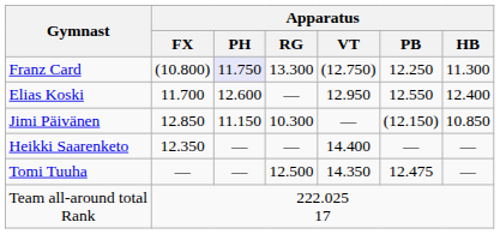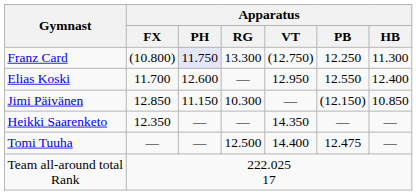Heikki Saarenketo | Apparatus / VT: 14.400 -> 14.350
Tomi Tuuha | Apparatus / VT: 14.350 -> 14.400
